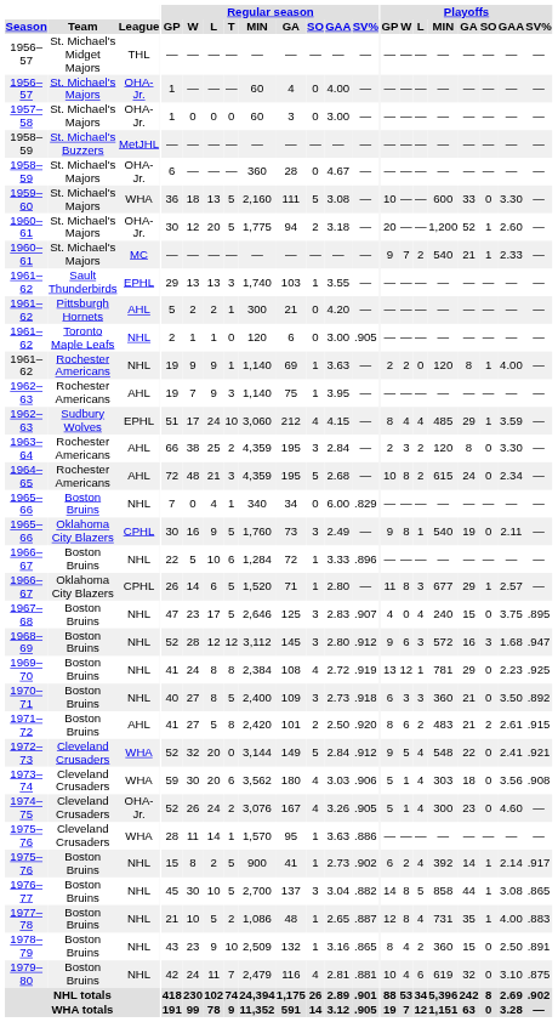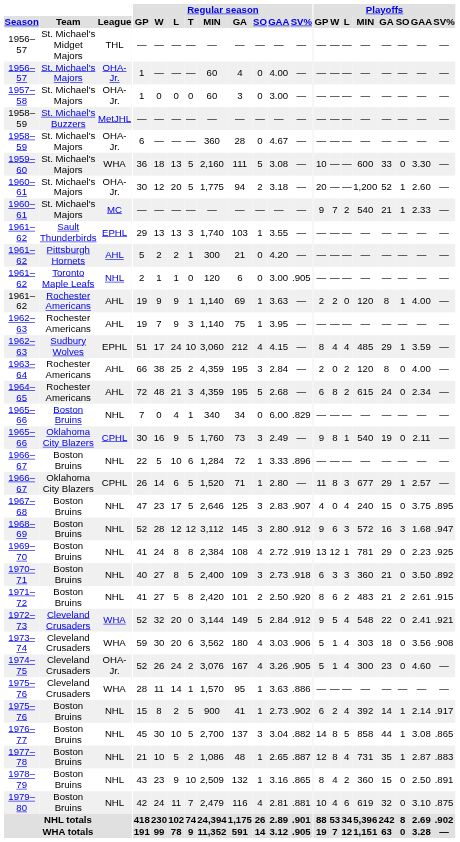1961–62 / Rochester Americans | League: NHL -> AHL
1963–64 | Playoffs / W: 3 -> 0
1963–64 | Playoffs / GAA: 3.30 -> 4.00
1964–65 | Playoffs / GP: 10 -> 6
1971–72 | League: AHL -> NHL
1977–78 | Playoffs / GAA: 4.00 -> 2.87
